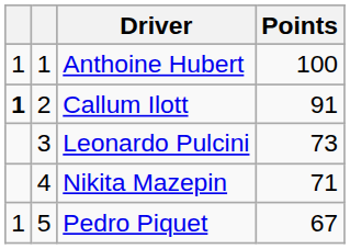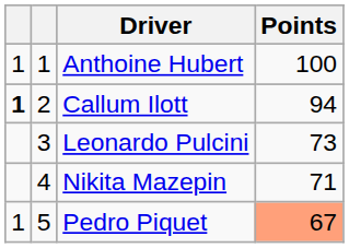Callum Ilott | Points: 91 -> 94
Pedro Piquet | Points: no background -> lightsalmon background
